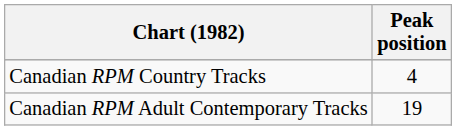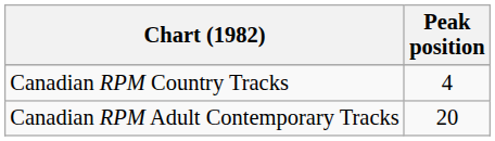Canadian RPM Adult Contemporary Tracks | Peak position: 19 -> 20
